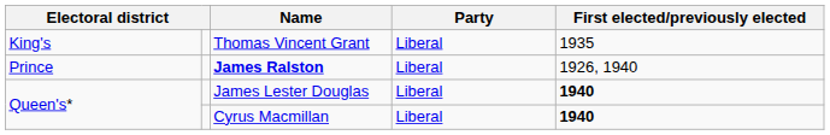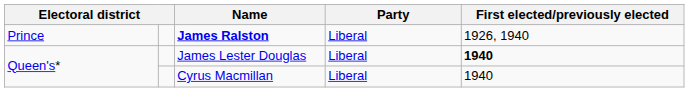- row: King's | Thomas Vincent Grant | Liberal | 1935
Cyrus Macmillan | First elected/previously elected: bold -> normal
